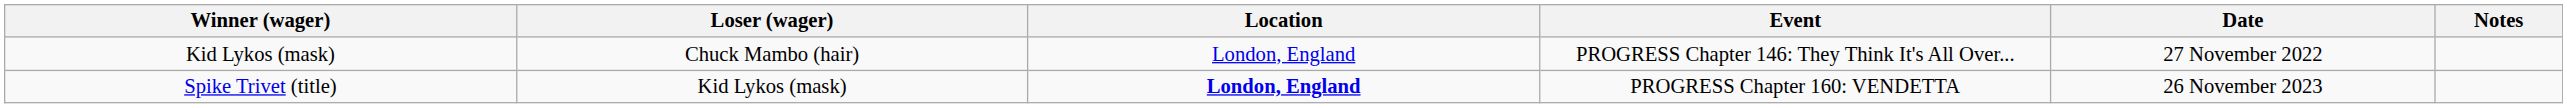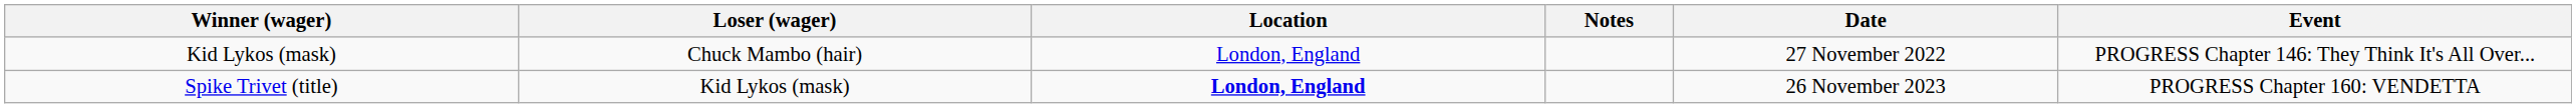columns swapped: Event <-> Notes
